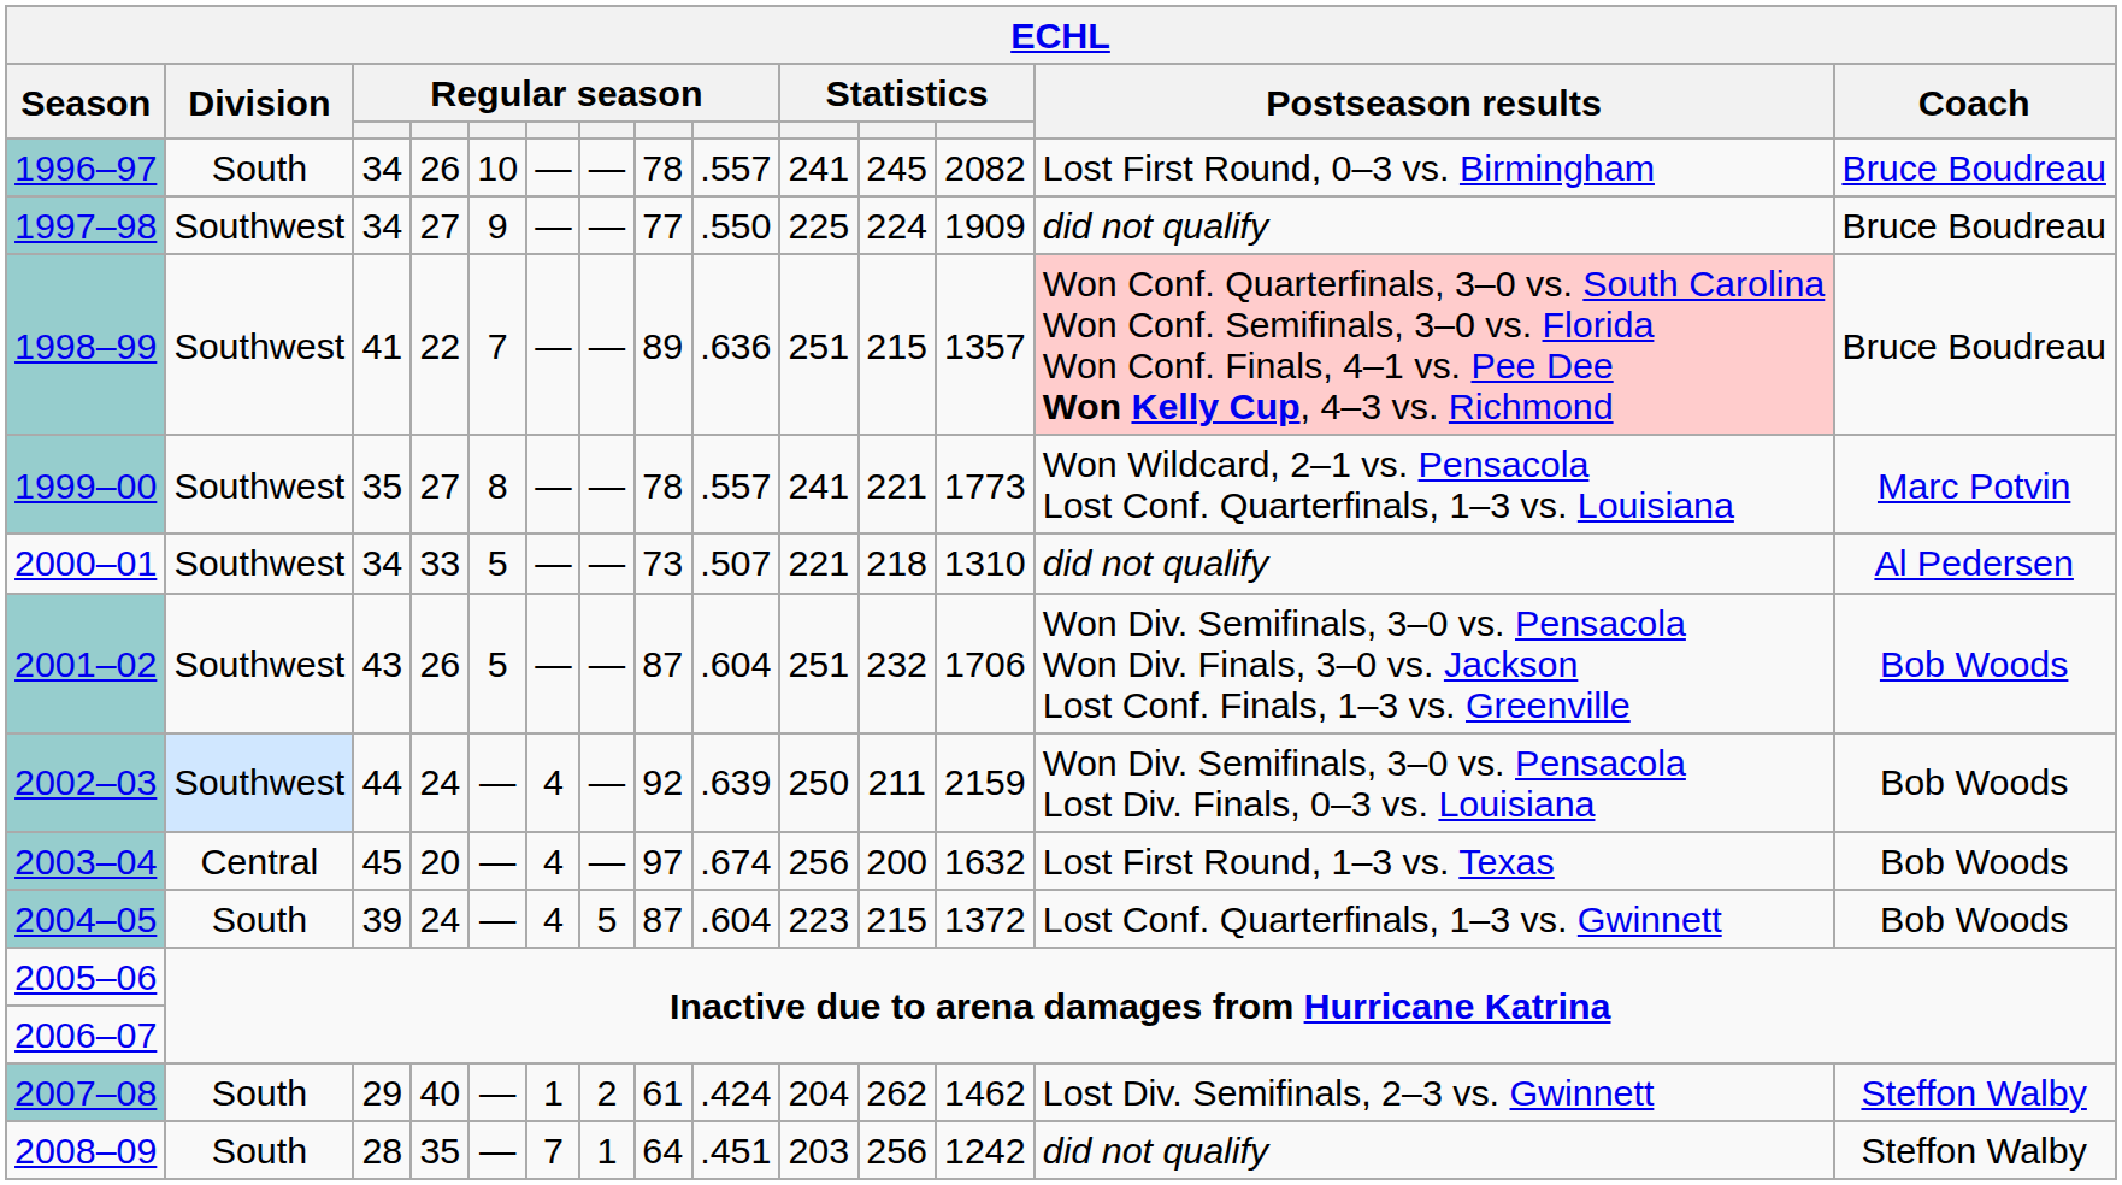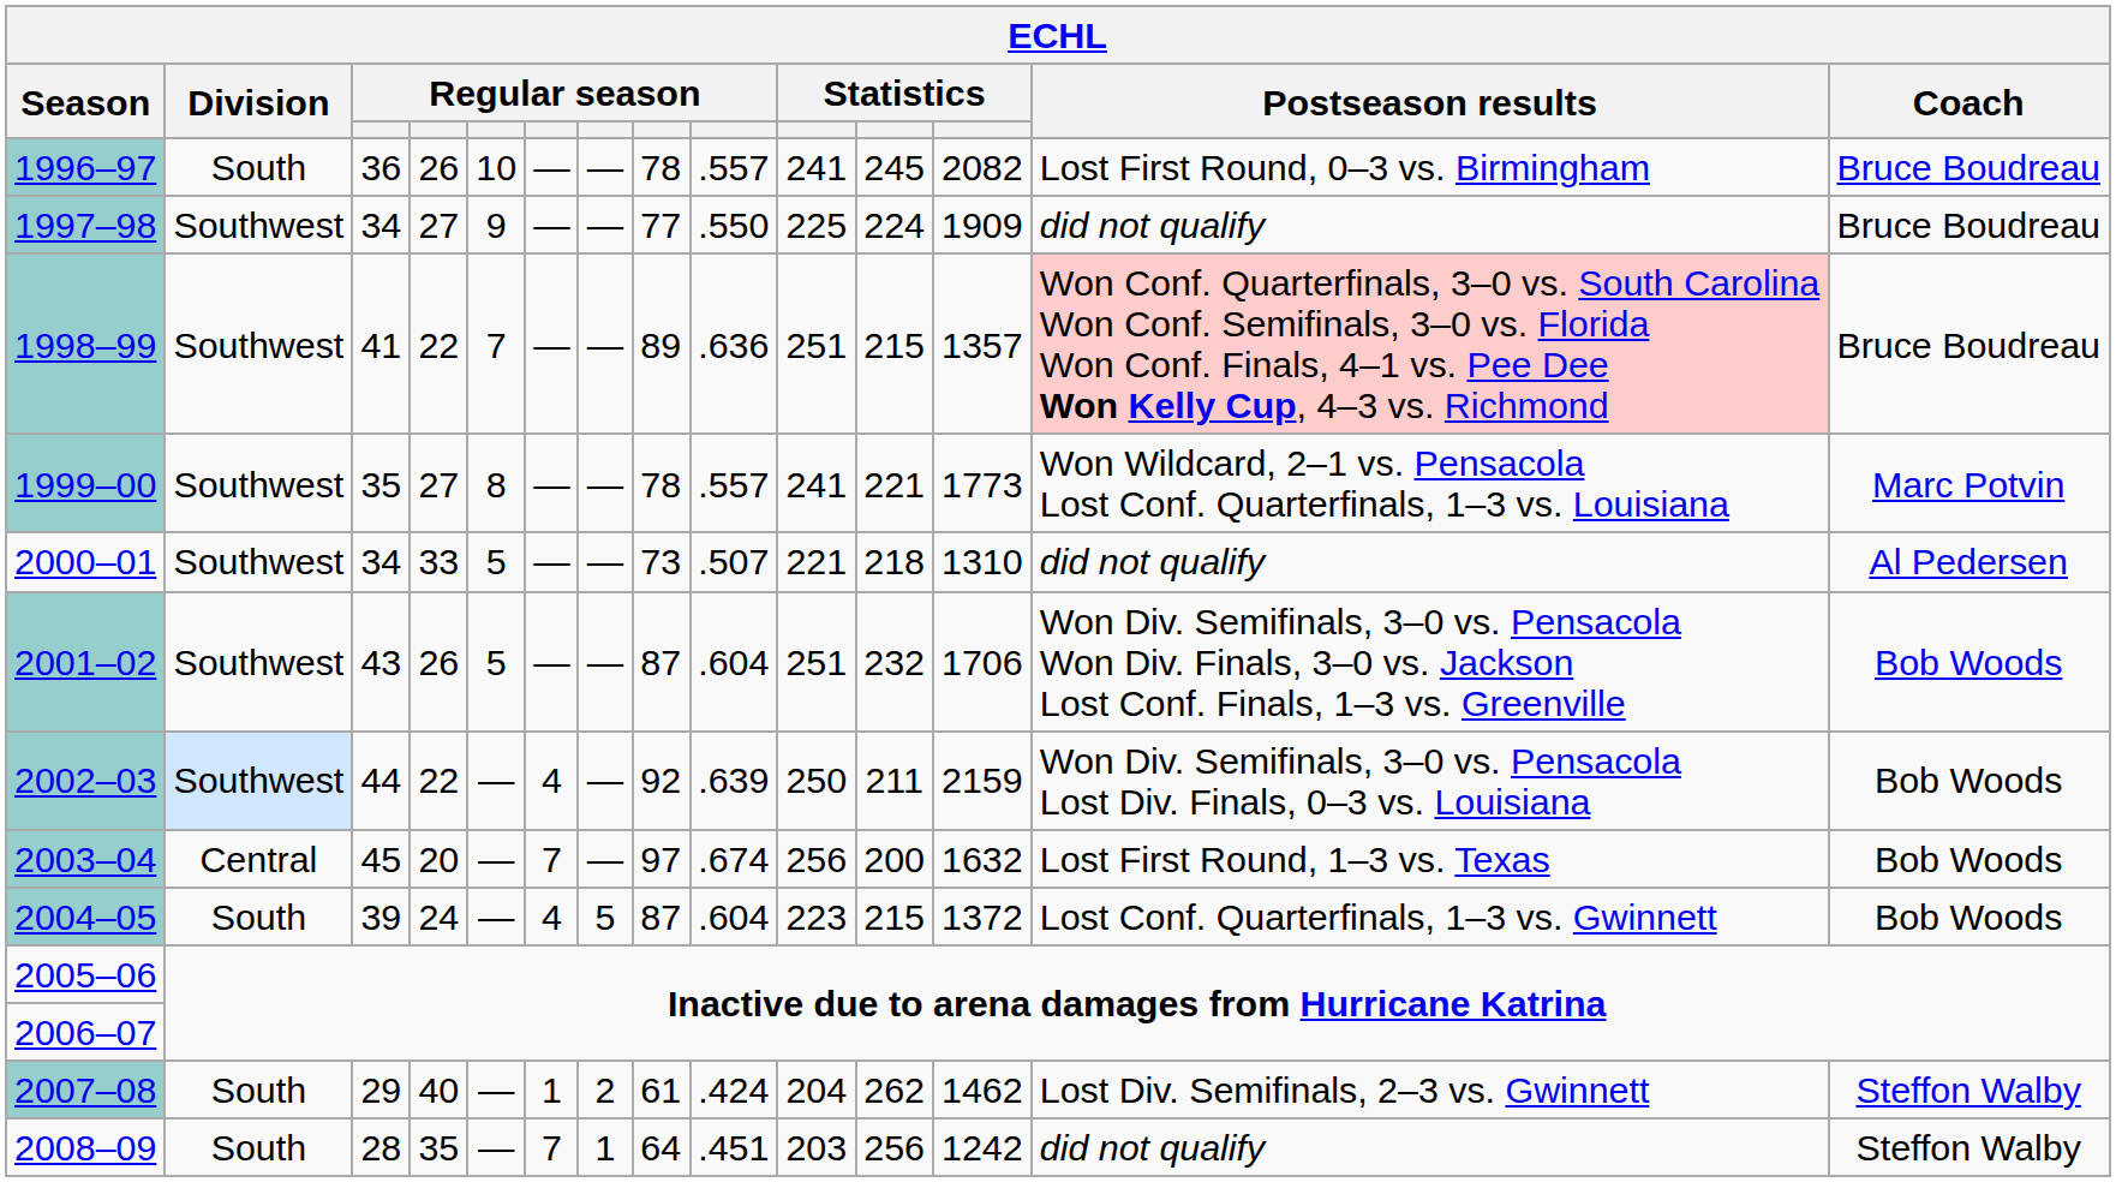1996–97 | column 3: 34 -> 36
2002–03 | column 4: 24 -> 22
2003–04 | column 6: 4 -> 7
